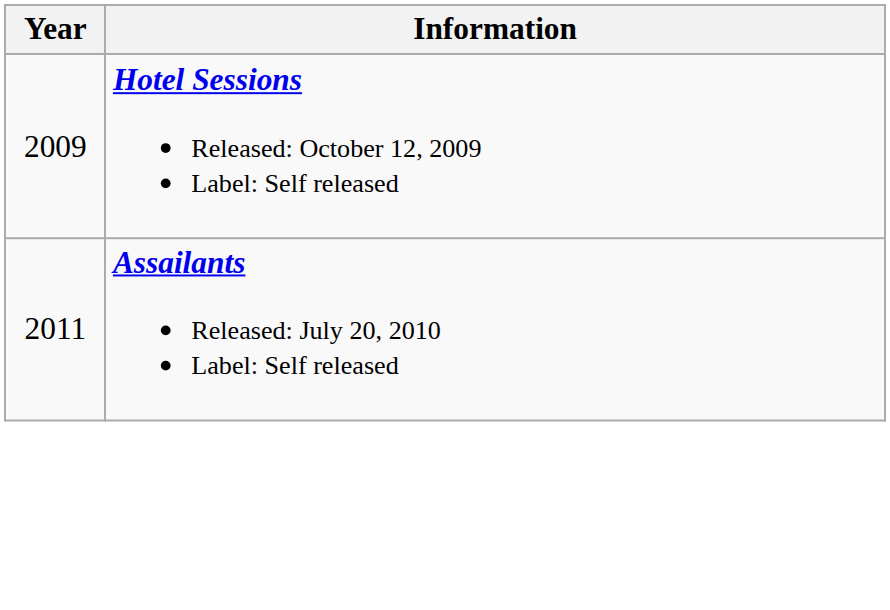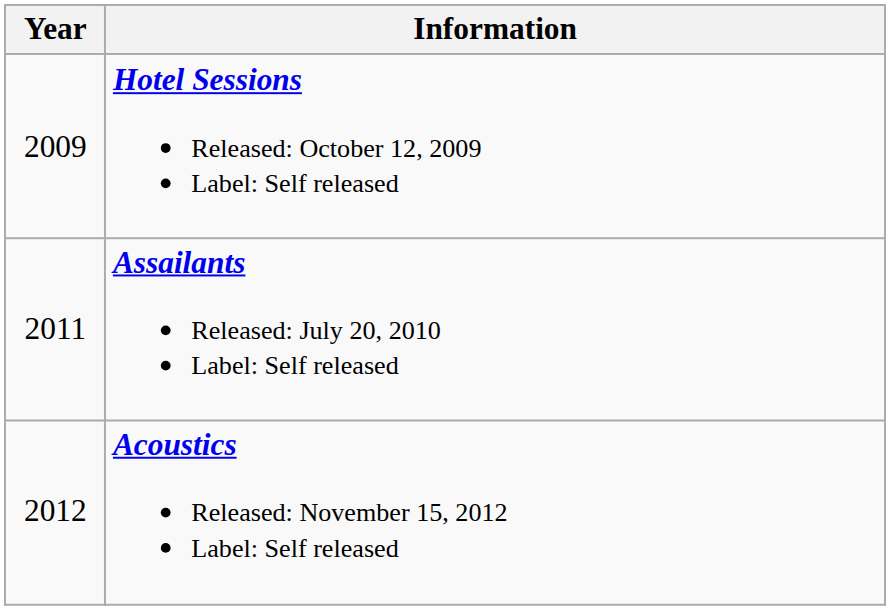+ row: 2012 | Acoustics Released: November 15, 2012 Label: Self released
